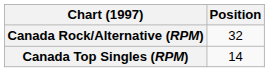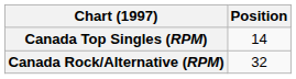rows swapped: Canada Top Singles (RPM) <-> Canada Rock/Alternative (RPM)
